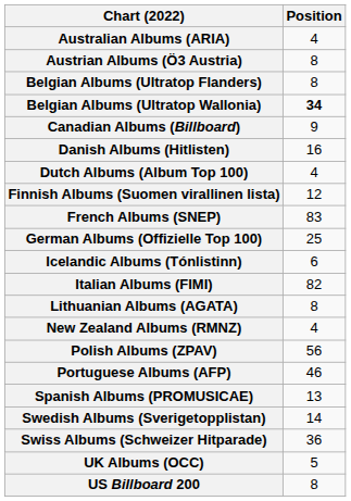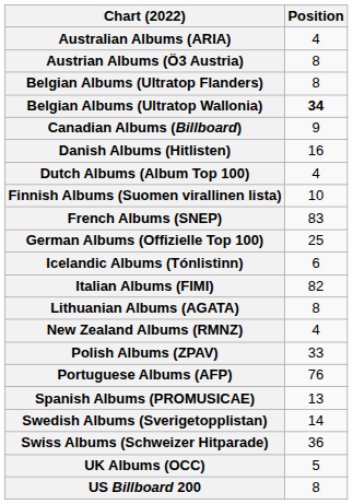Finnish Albums (Suomen virallinen lista) | Position: 12 -> 10
Polish Albums (ZPAV) | Position: 56 -> 33
Portuguese Albums (AFP) | Position: 46 -> 76
